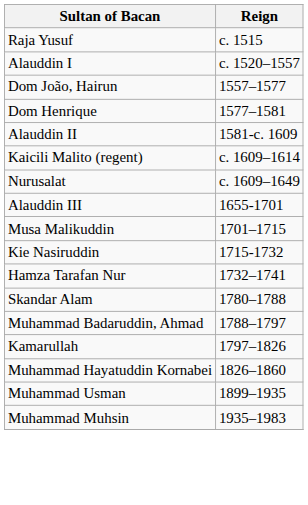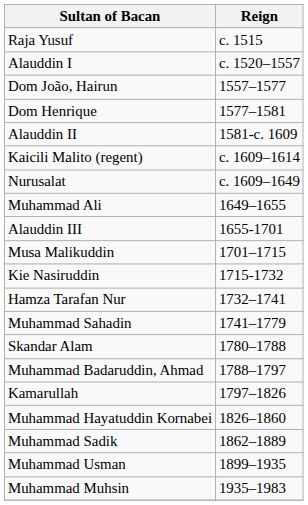+ row: Muhammad Ali | 1649–1655
+ row: Muhammad Sahadin | 1741–1779
+ row: Muhammad Sadik | 1862–1889
